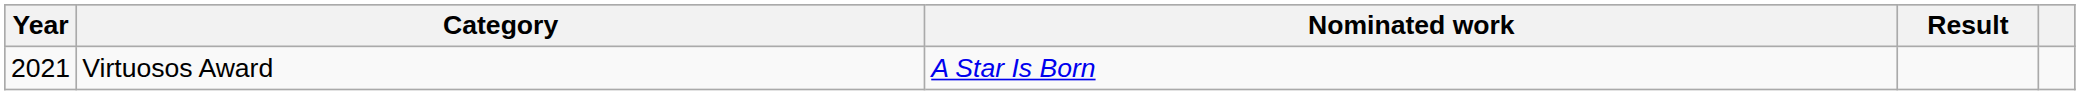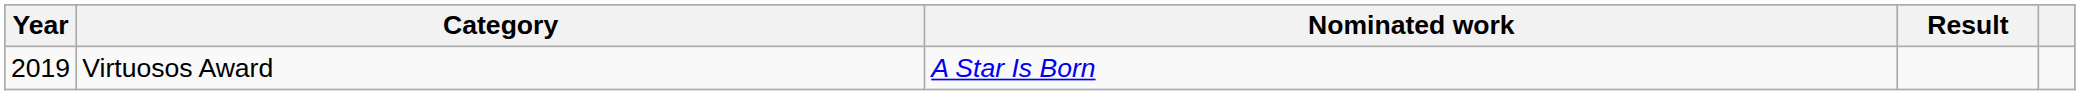Virtuosos Award | Year: 2021 -> 2019
